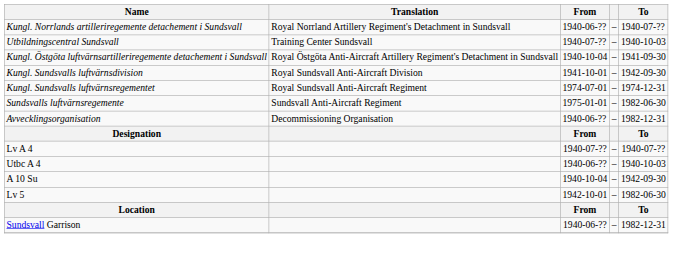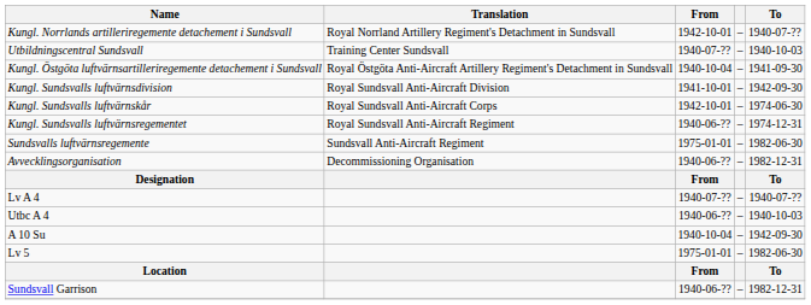Kungl. Norrlands artilleriregemente detachement i Sundsvall | From: 1940-06-?? -> 1942-10-01
+ row: Kungl. Sundsvalls luftvärnskår | Royal Sundsvall Anti-Aircraft Corps | 1942-10-01 | – | 1974-06-30
Kungl. Sundsvalls luftvärnsregementet | From: 1974-07-01 -> 1940-06-??
Lv 5 | From: 1942-10-01 -> 1975-01-01
